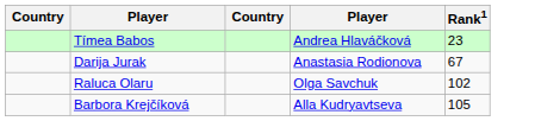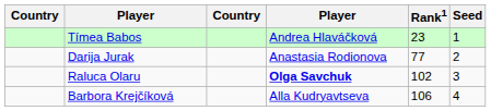+ column: Seed | 1 | 2 | 3 | 4
Darija Jurak | Rank1: 67 -> 77
Raluca Olaru | column 4: normal -> bold
Barbora Krejčíková | Rank1: 105 -> 106
